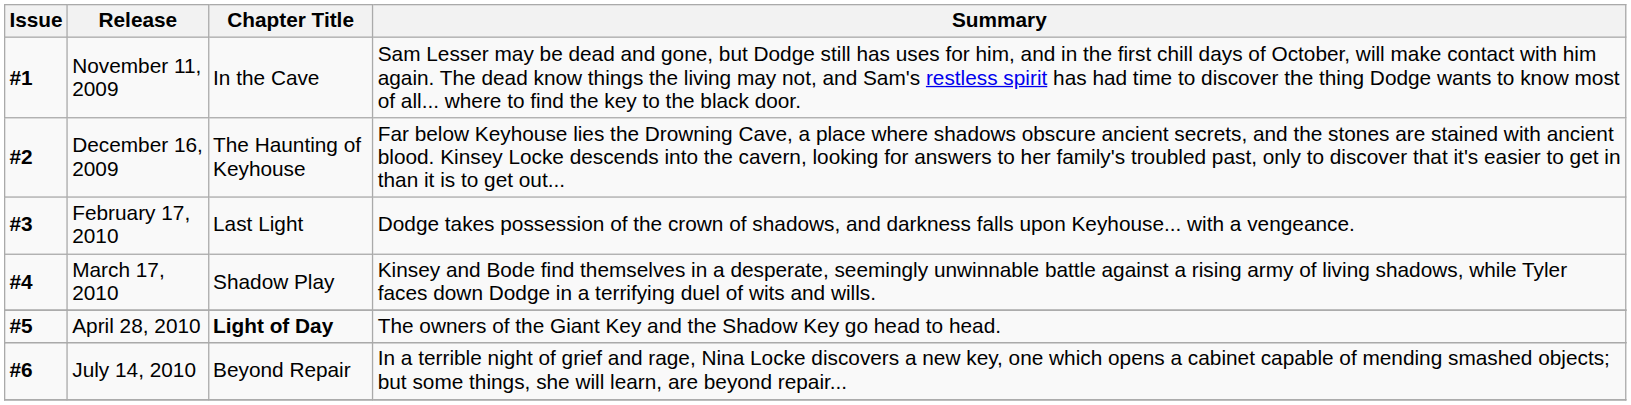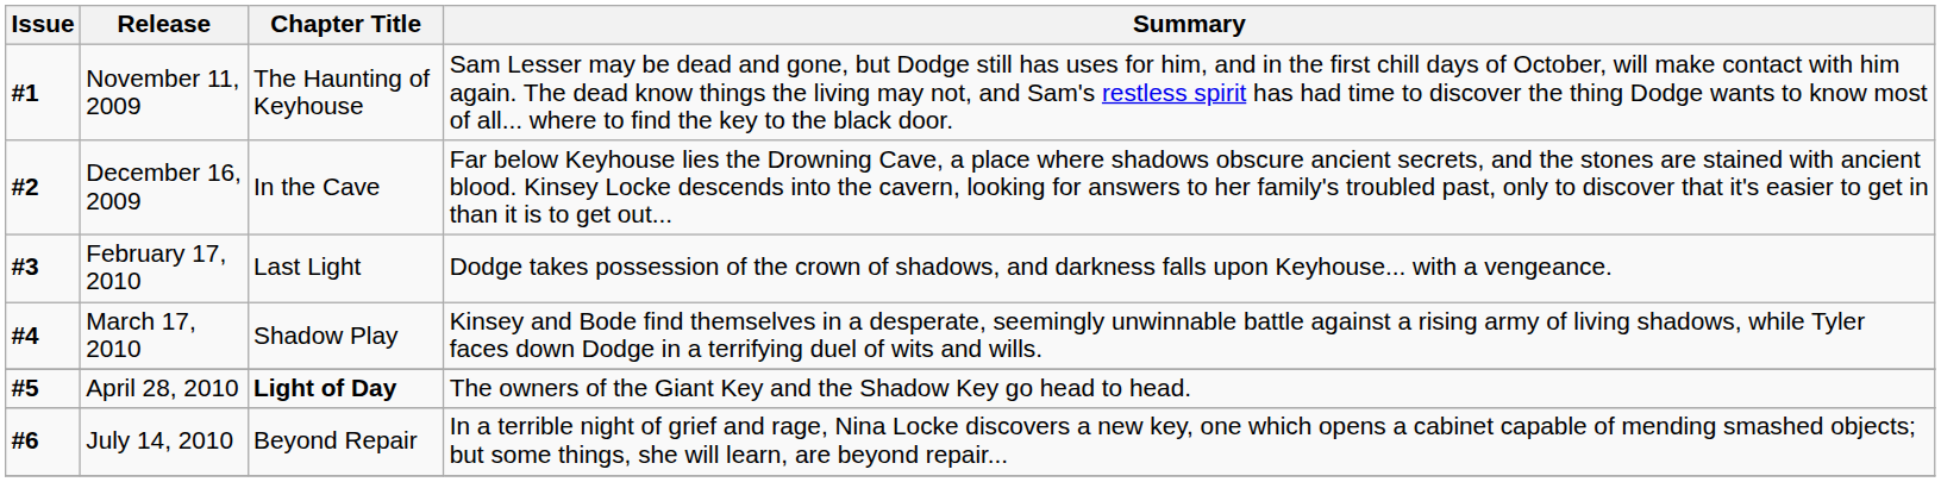November 11, 2009 | Chapter Title: In the Cave -> The Haunting of Keyhouse
December 16, 2009 | Chapter Title: The Haunting of Keyhouse -> In the Cave
